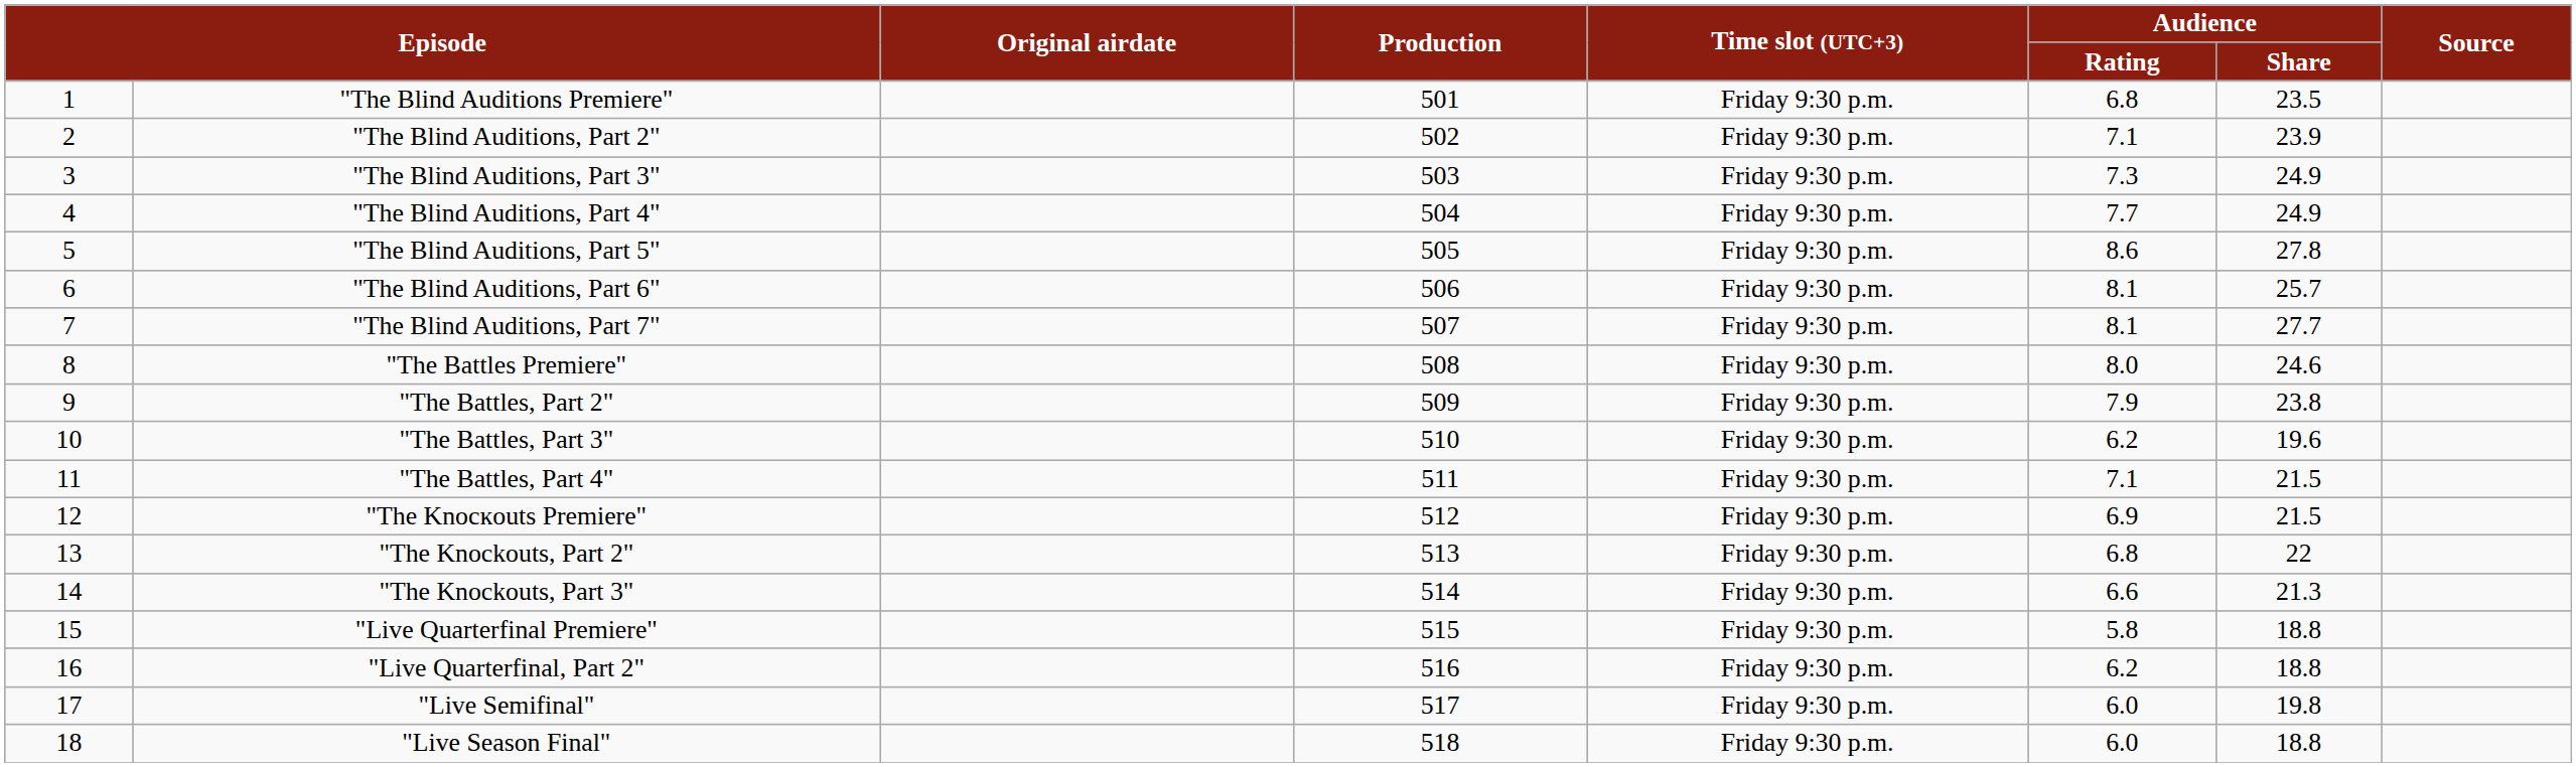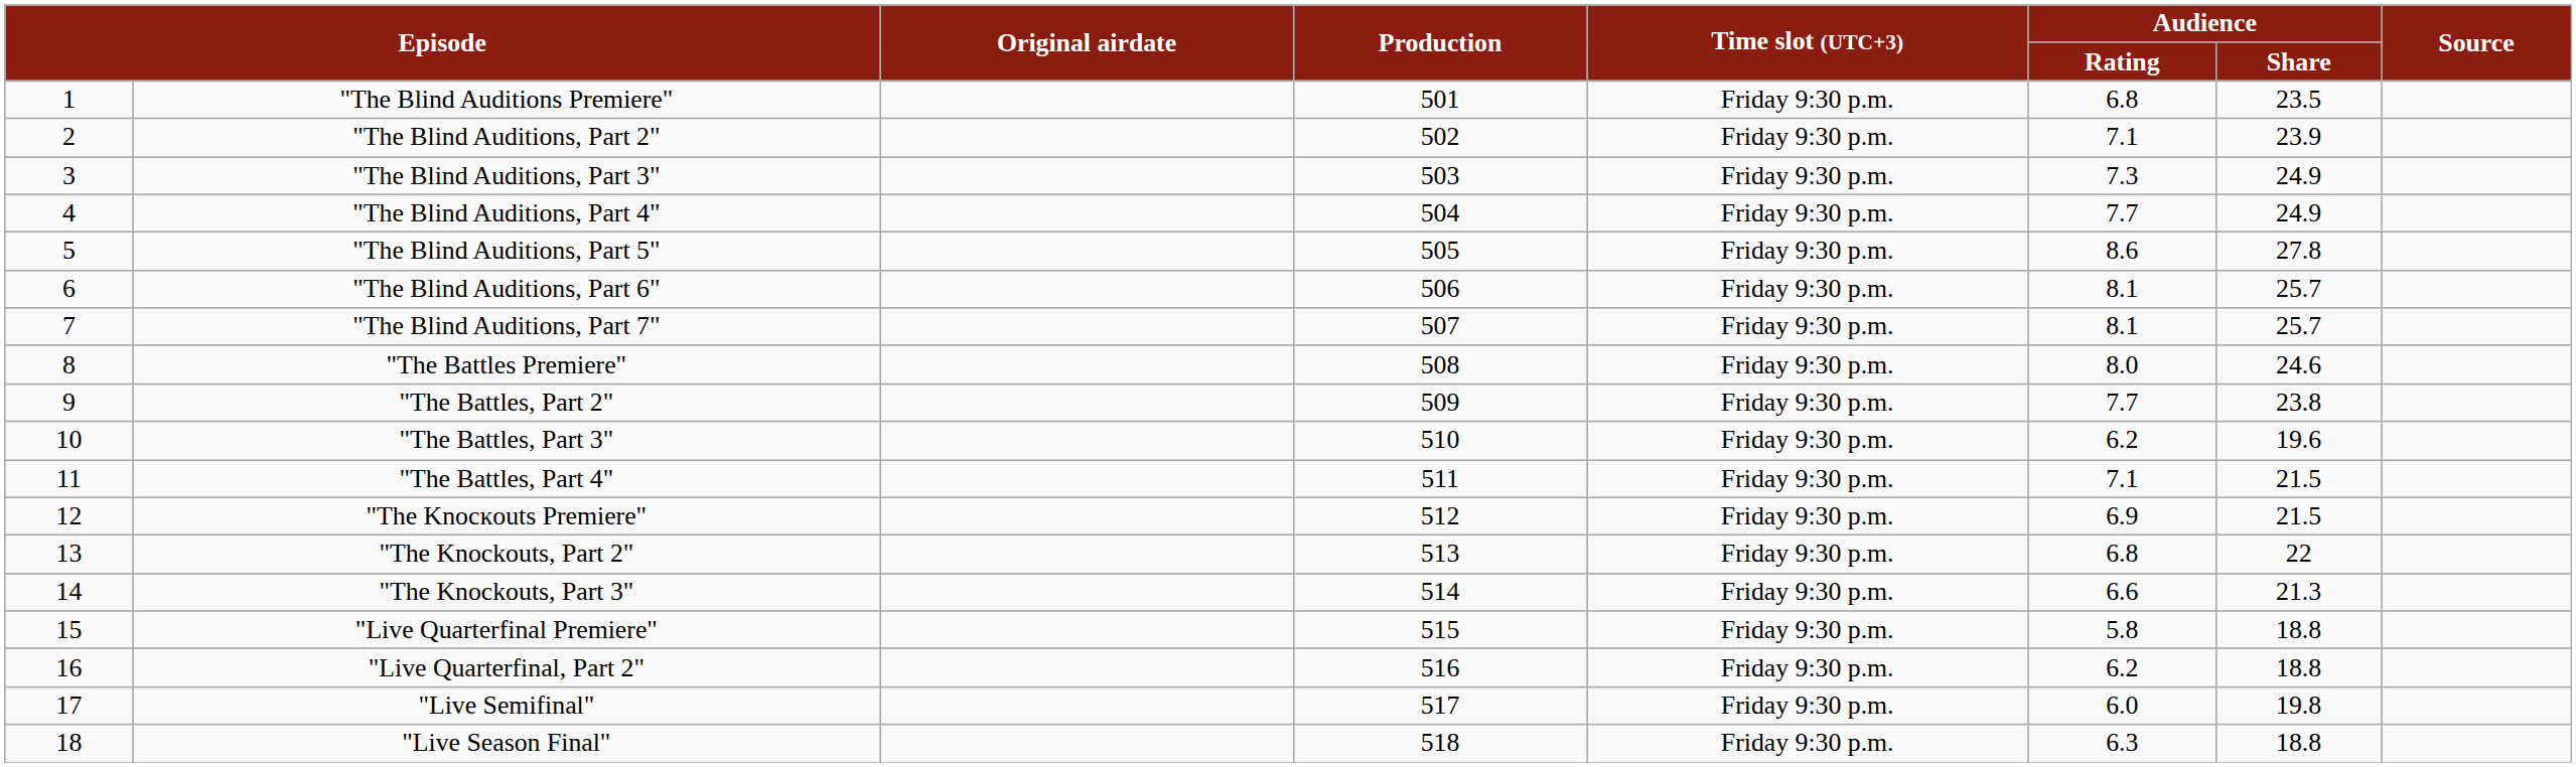"The Blind Auditions, Part 7" | Audience / Share: 27.7 -> 25.7
"The Battles, Part 2" | Audience / Rating: 7.9 -> 7.7
"Live Season Final" | Audience / Rating: 6.0 -> 6.3
